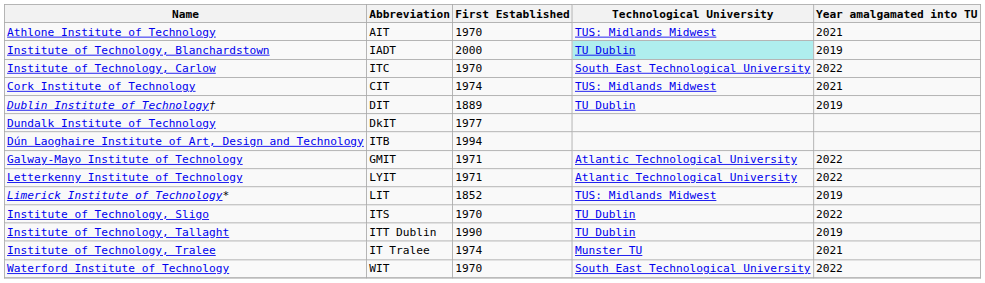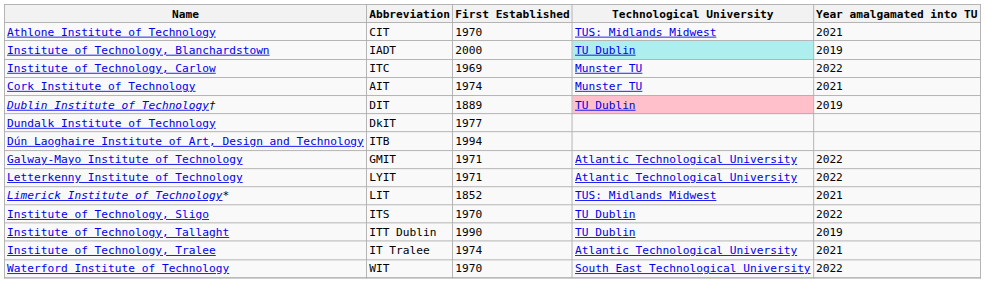Athlone Institute of Technology | Abbreviation: AIT -> CIT
Institute of Technology, Carlow | First Established: 1970 -> 1969
Institute of Technology, Carlow | Technological University: South East Technological University -> Munster TU
Cork Institute of Technology | Abbreviation: CIT -> AIT
Cork Institute of Technology | Technological University: TUS: Midlands Midwest -> Munster TU
Dublin Institute of Technology† | Technological University: no background -> pink background
Limerick Institute of Technology* | Year amalgamated into TU: 2019 -> 2021
Institute of Technology, Tralee | Technological University: Munster TU -> Atlantic Technological University
